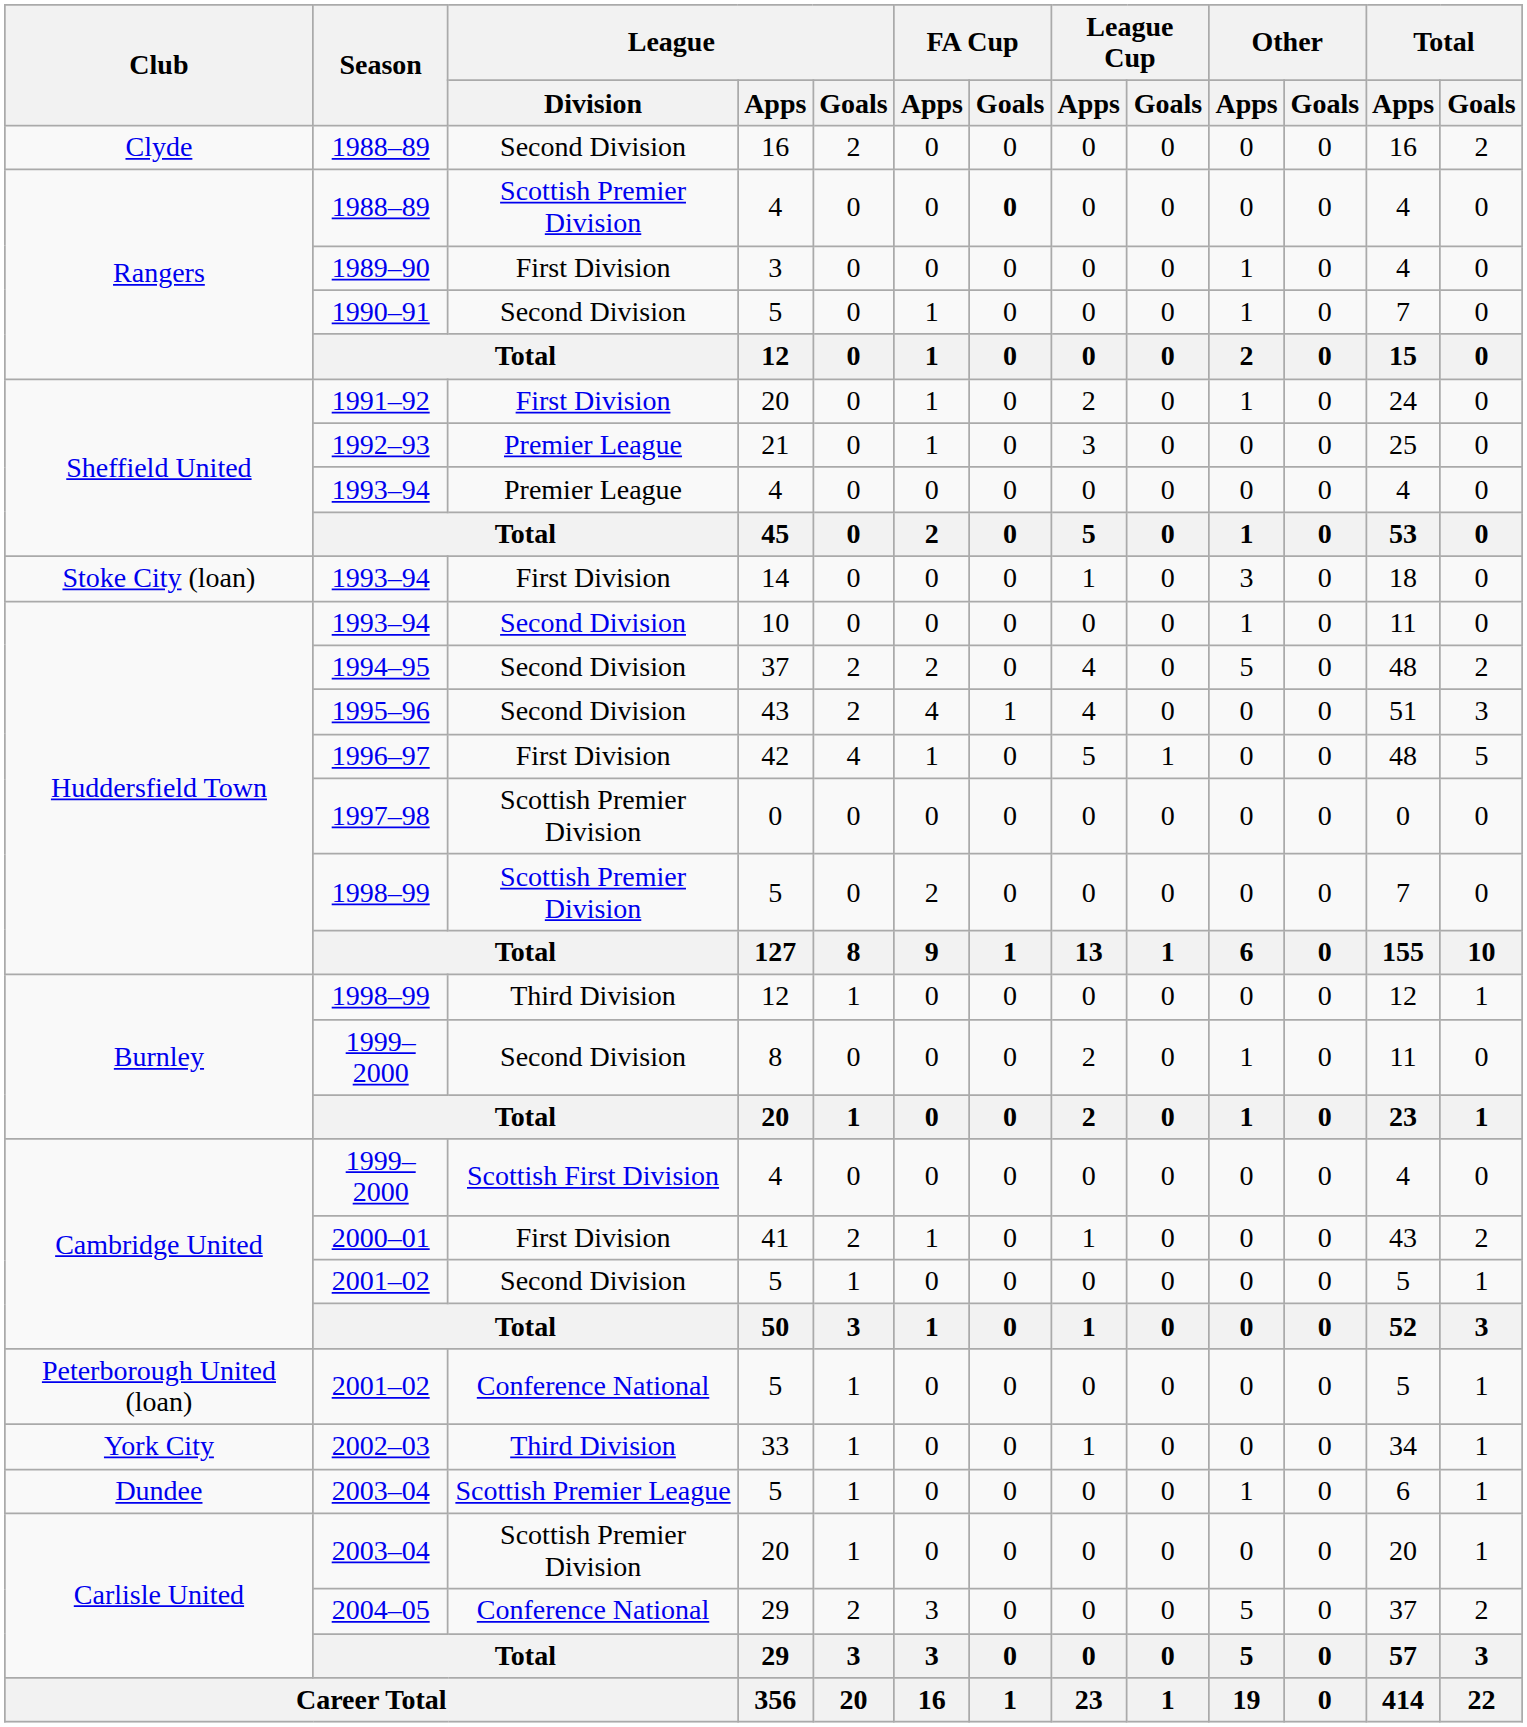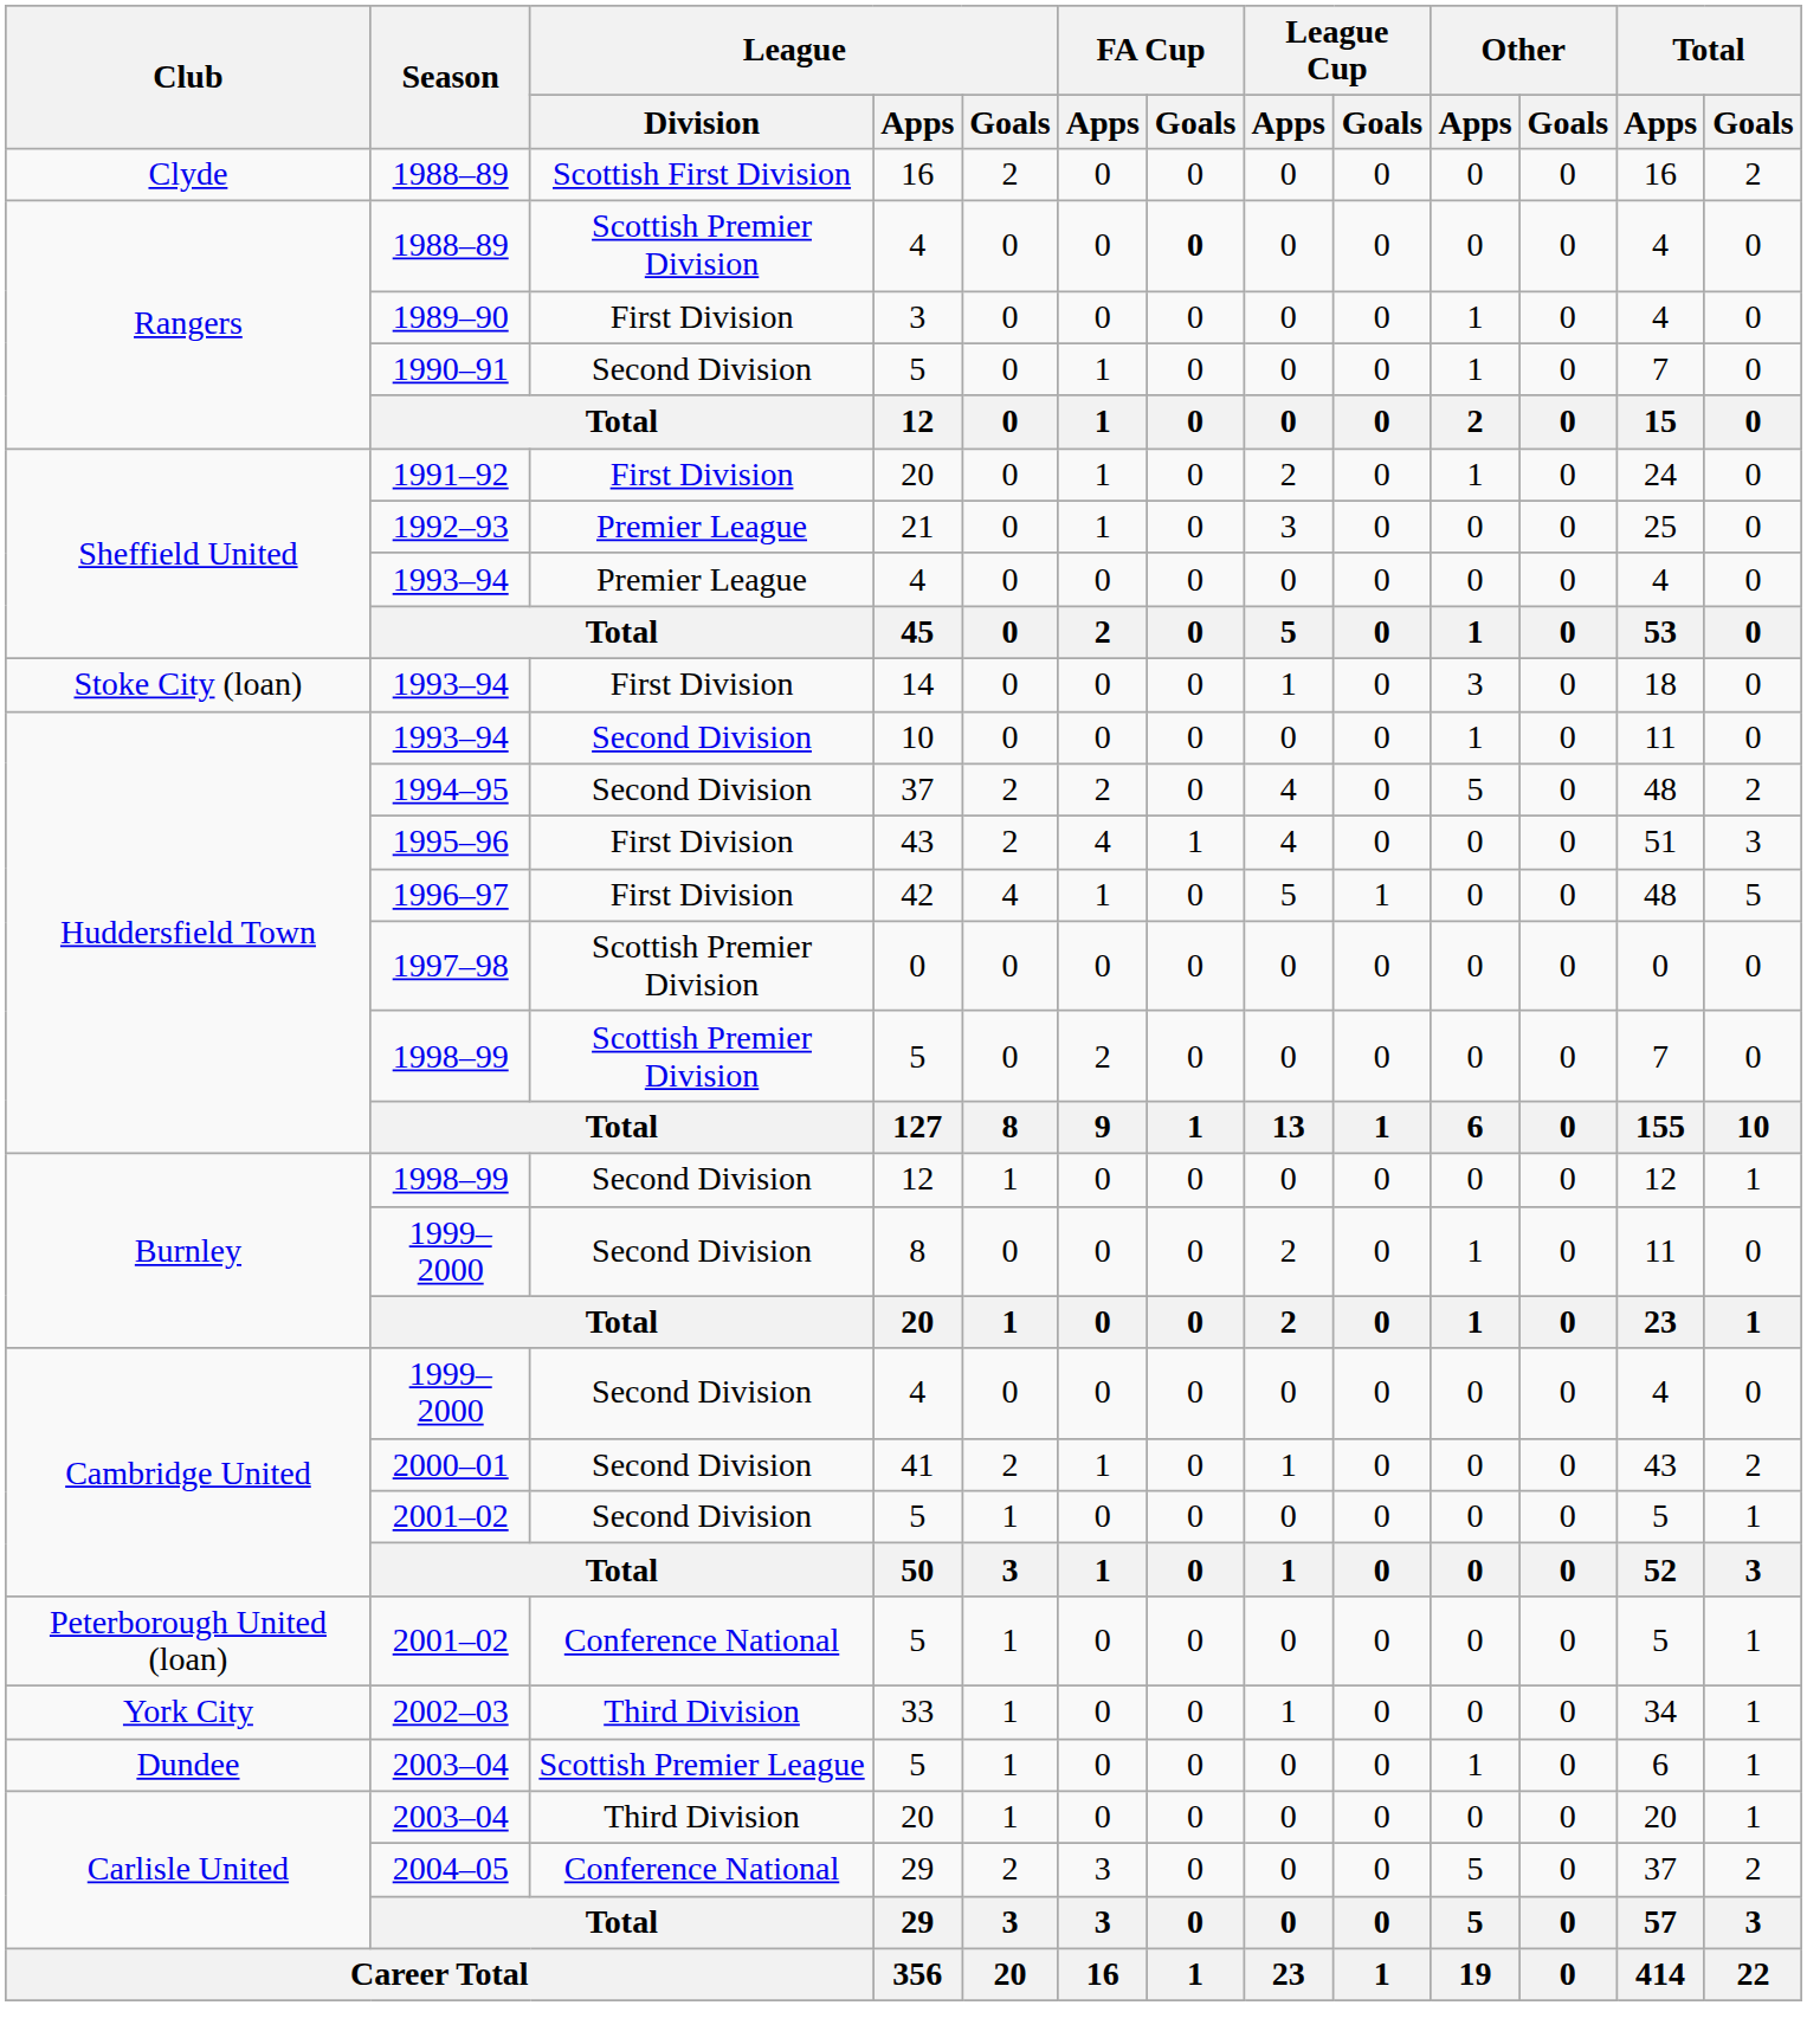Clyde / 1988–89 | League / Division: Second Division -> Scottish First Division
1995–96 | League / Division: Second Division -> First Division
Burnley / 1998–99 | League / Division: Third Division -> Second Division
Cambridge United / 1999–2000 | League / Division: Scottish First Division -> Second Division
2000–01 | League / Division: First Division -> Second Division
Carlisle United / 2003–04 | League / Division: Scottish Premier Division -> Third Division
